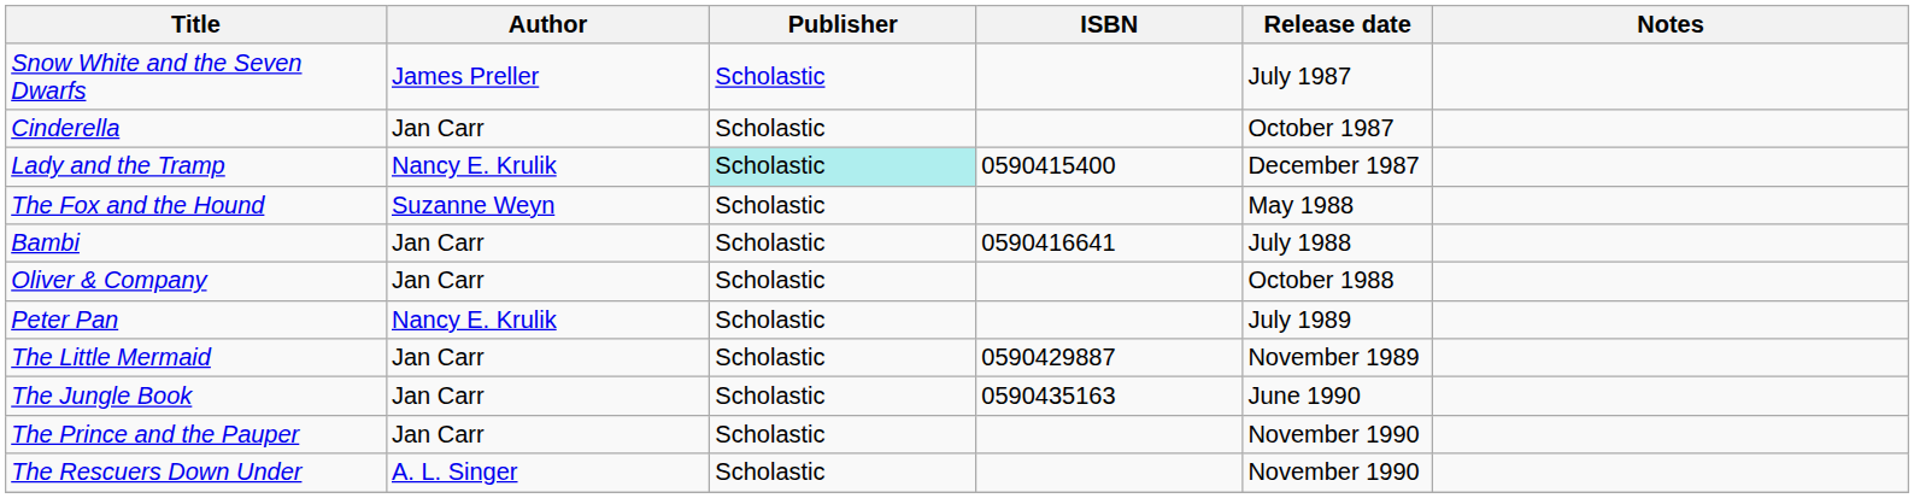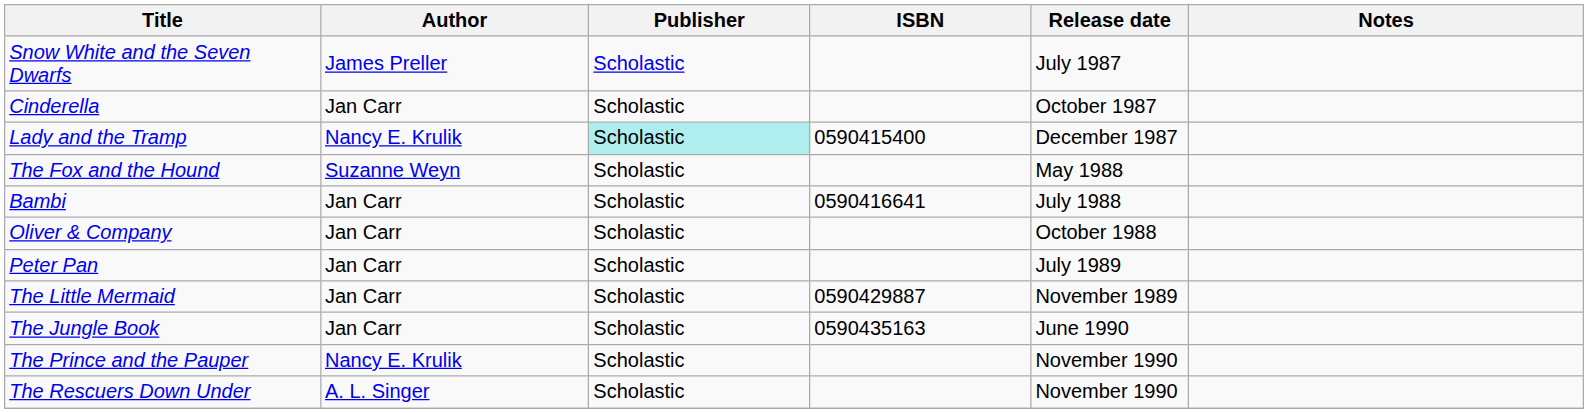Peter Pan | Author: Nancy E. Krulik -> Jan Carr
The Prince and the Pauper | Author: Jan Carr -> Nancy E. Krulik
